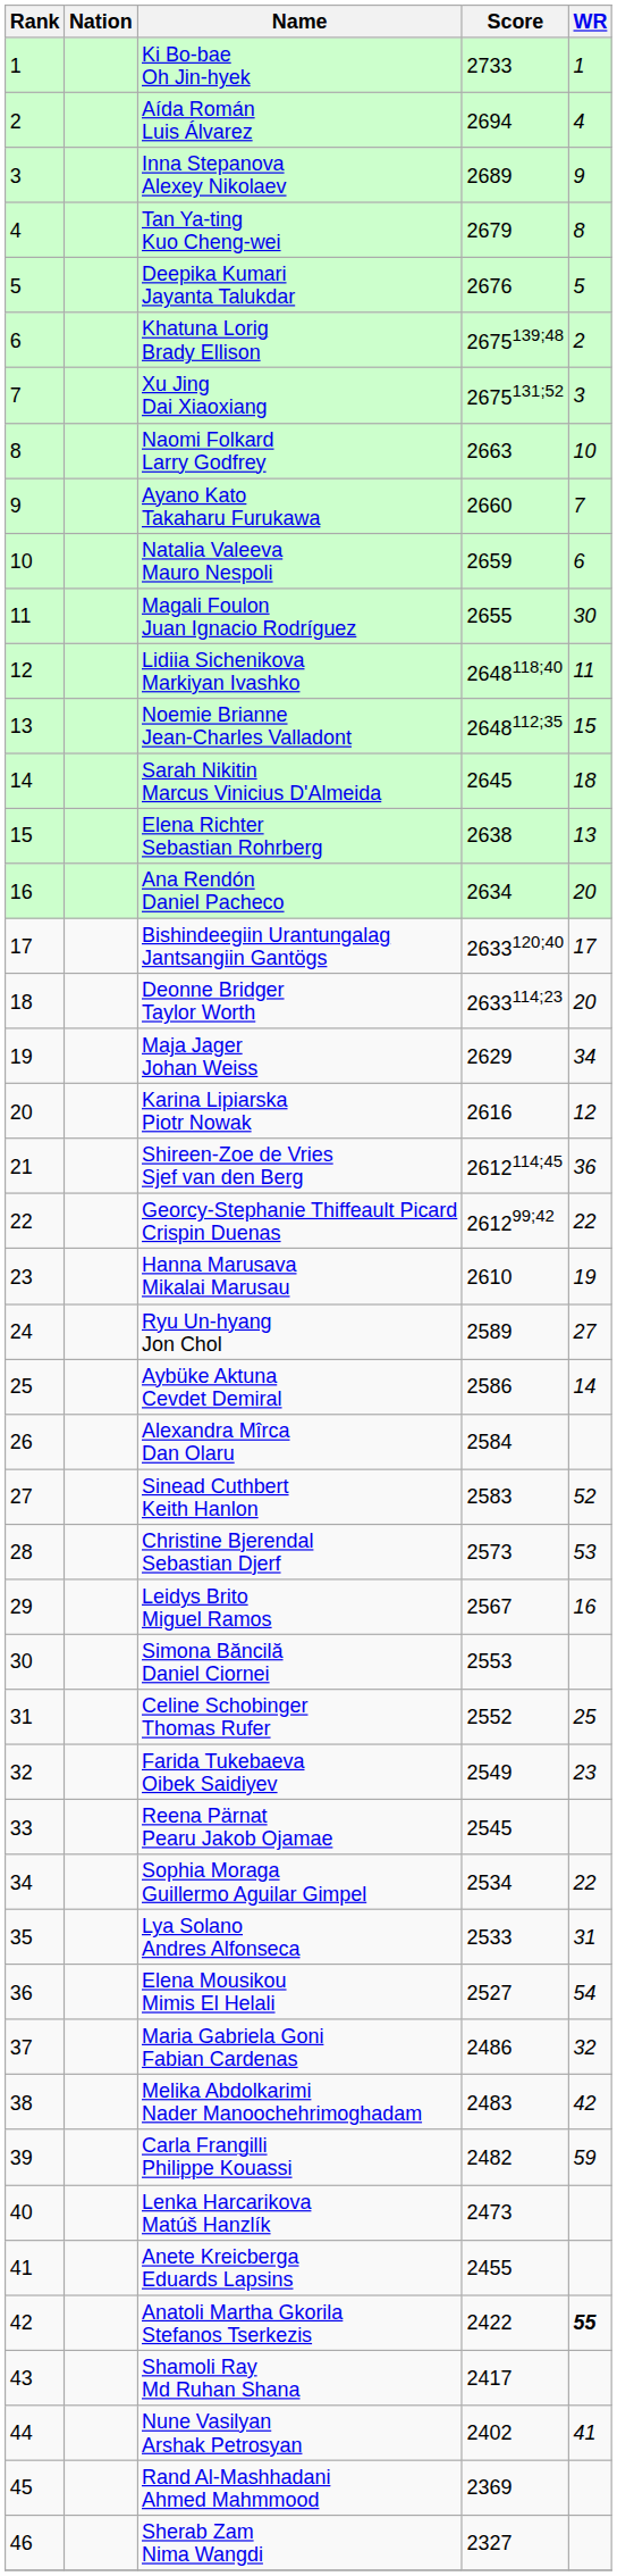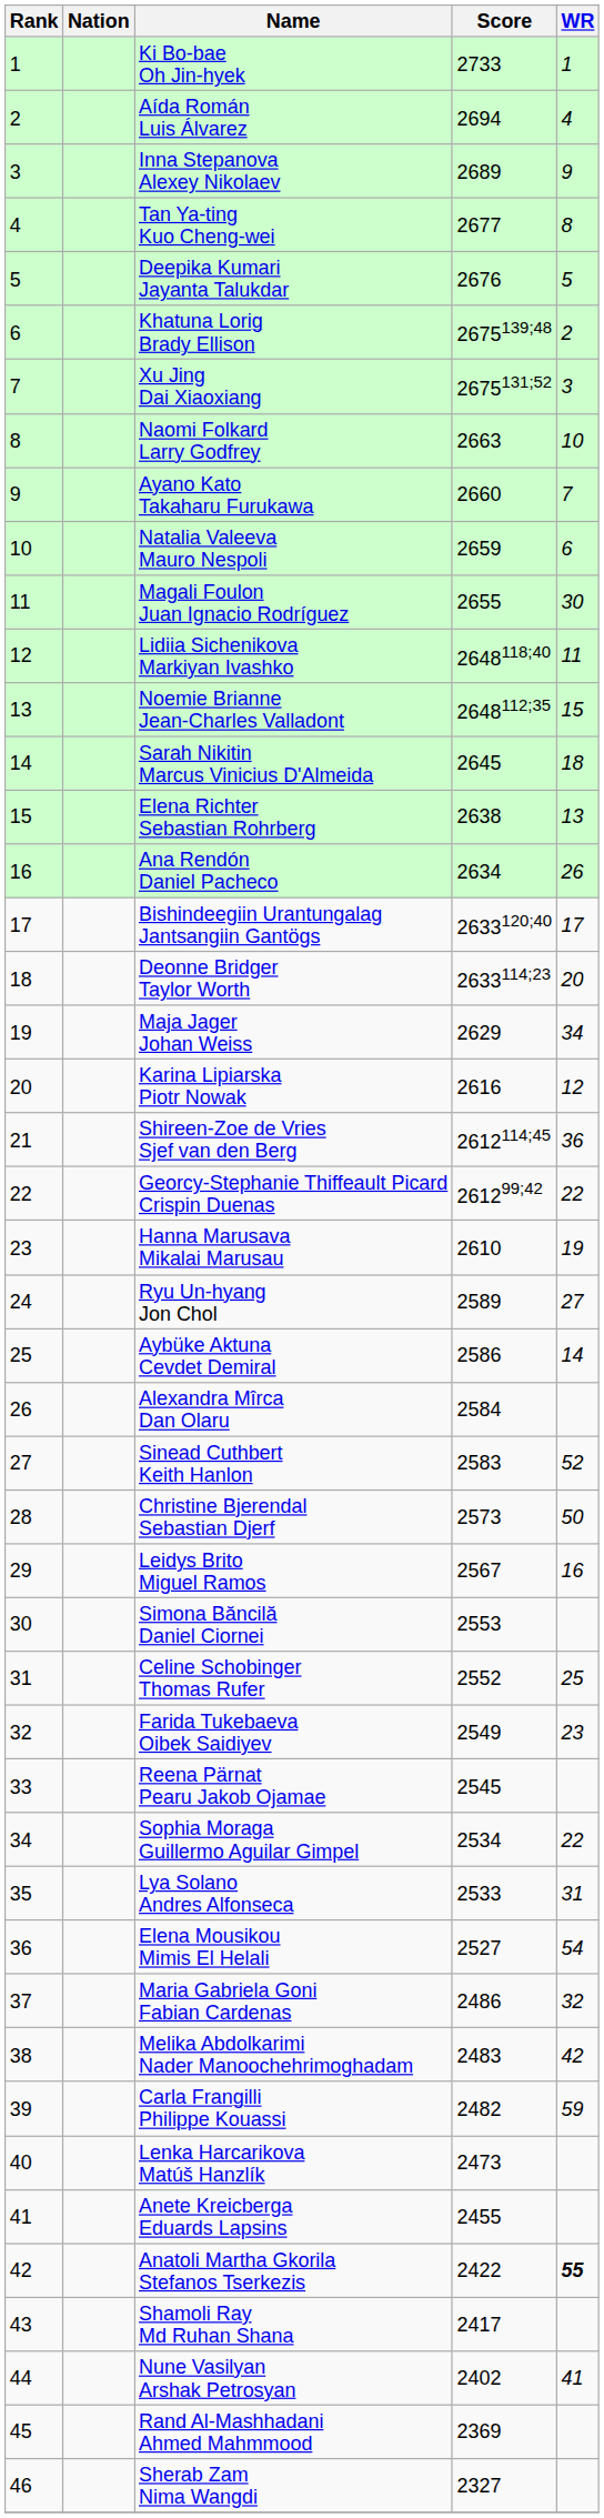Tan Ya-ting Kuo Cheng-wei | Score: 2679 -> 2677
Ana Rendón Daniel Pacheco | WR: 20 -> 26
Christine Bjerendal Sebastian Djerf | WR: 53 -> 50
